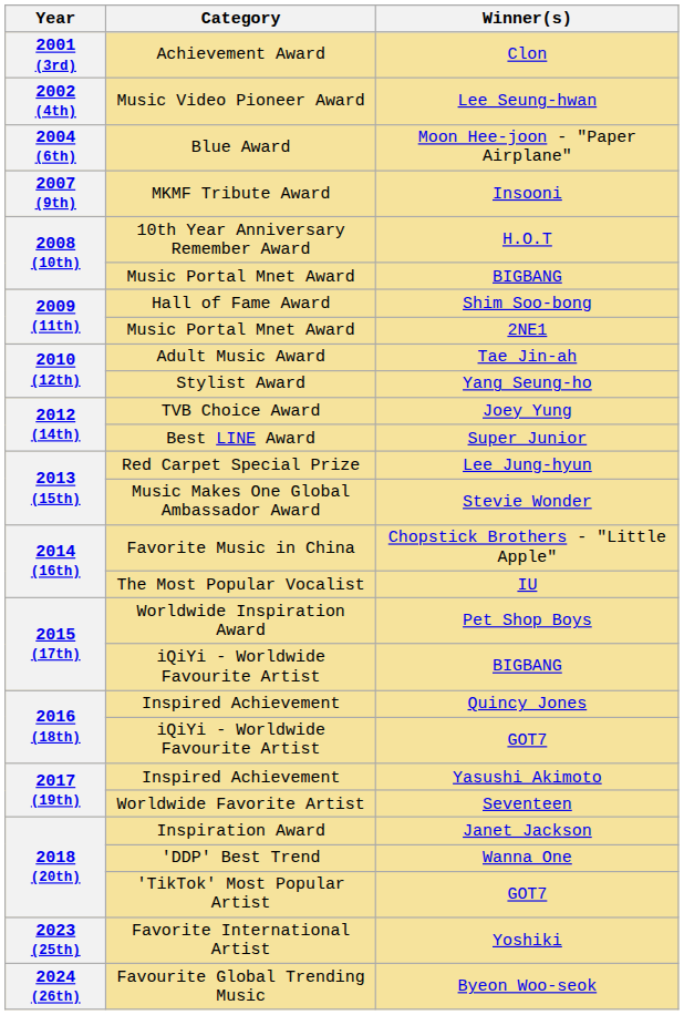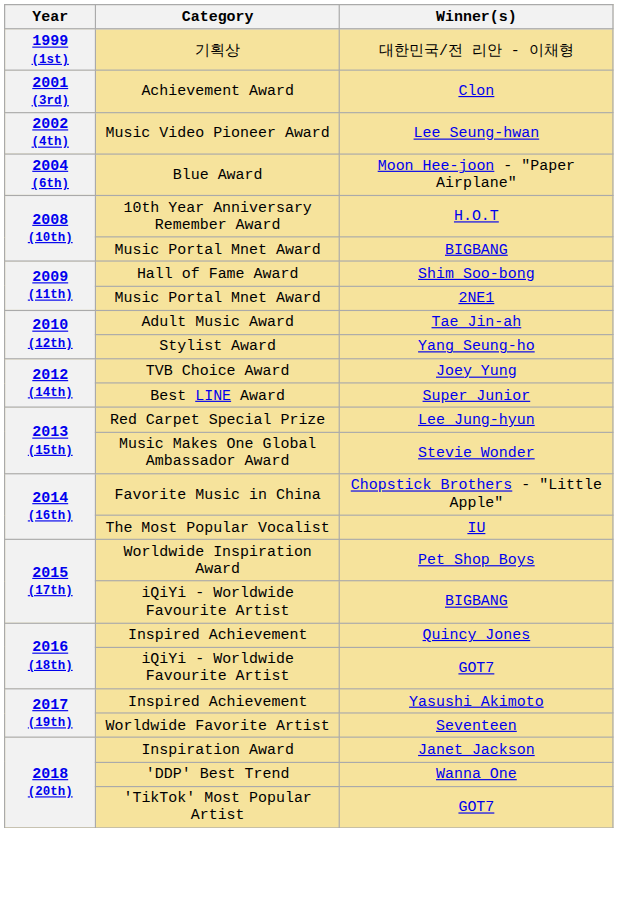+ row: 1999 (1st) | 기획상 | 대한민국/전 리안 - 이채형
- row: 2007 (9th) | MKMF Tribute Award | Insooni
- row: 2023 (25th) | Favorite International Artist | Yoshiki
- row: 2024 (26th) | Favourite Global Trending Music | Byeon Woo-seok
